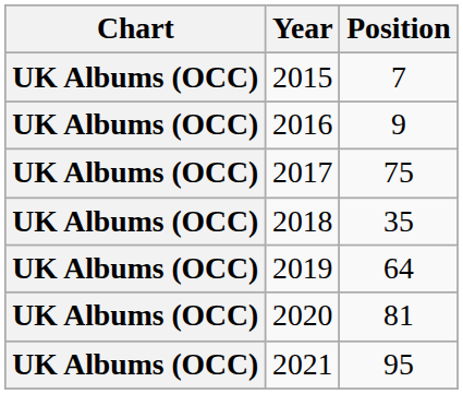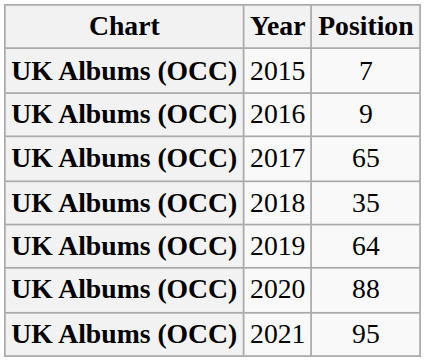2017 | Position: 75 -> 65
2020 | Position: 81 -> 88
